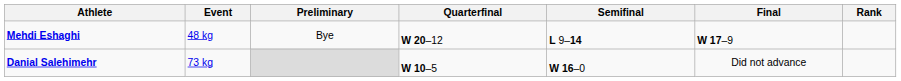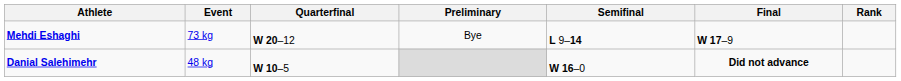columns swapped: Preliminary <-> Quarterfinal
Mehdi Eshaghi | Event: 48 kg -> 73 kg
Danial Salehimehr | Event: 73 kg -> 48 kg
Danial Salehimehr | Final: normal -> bold
